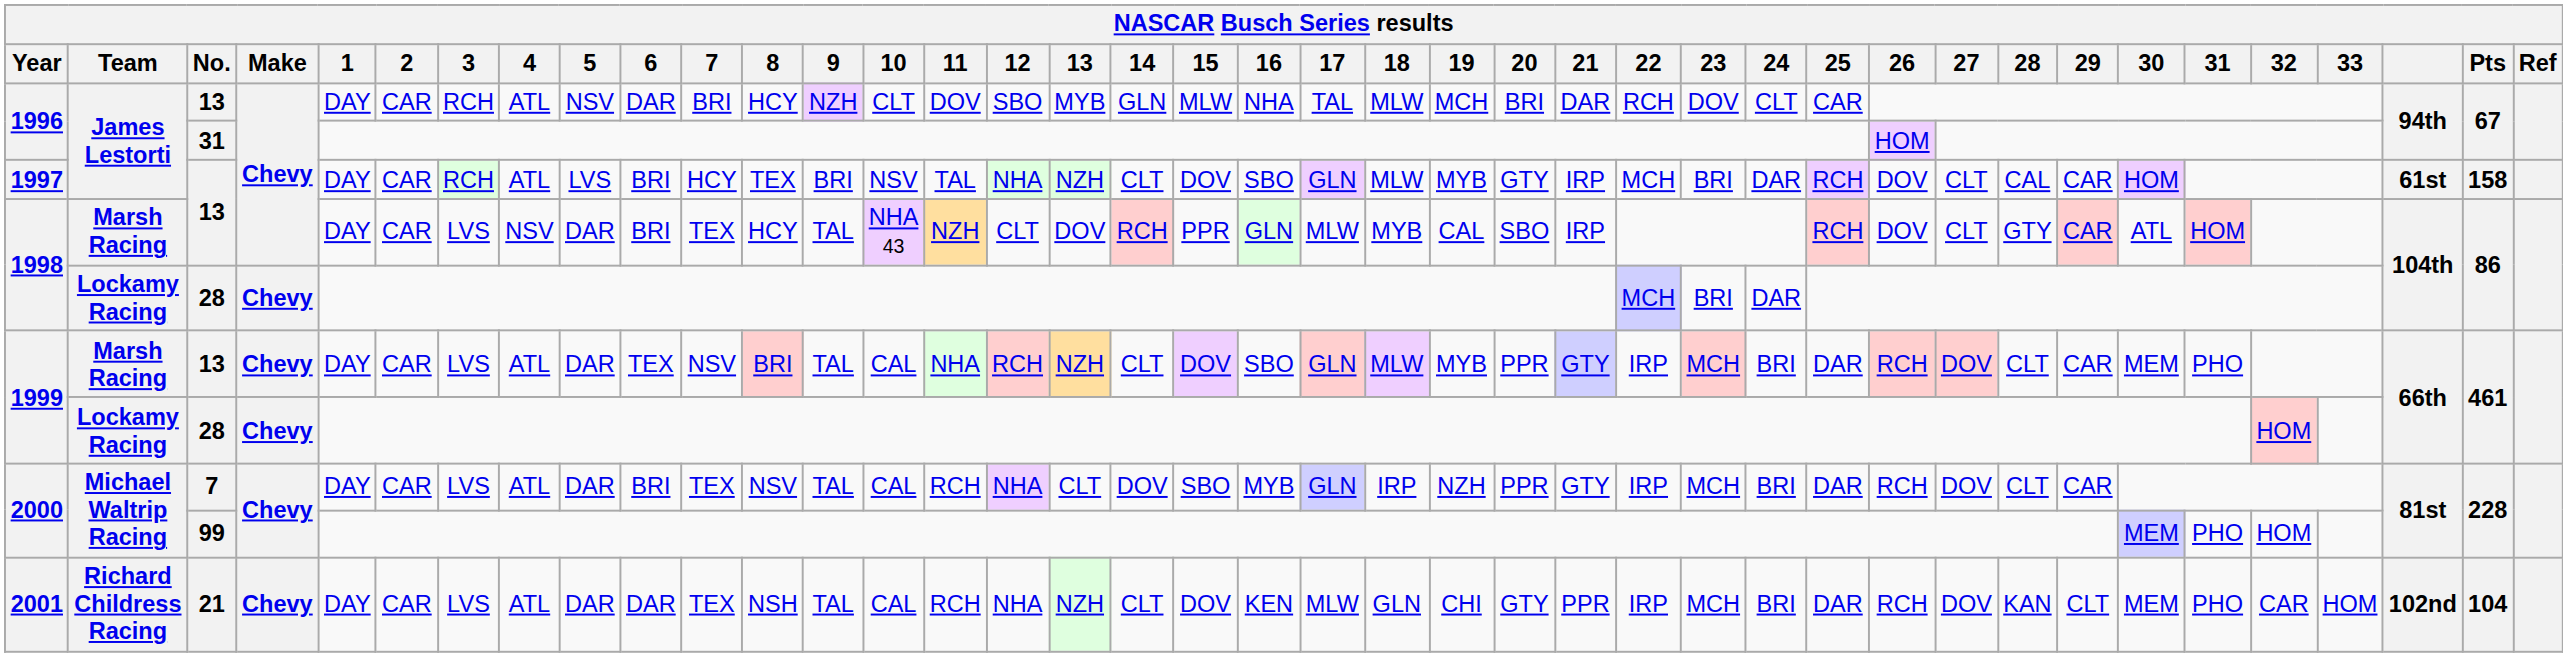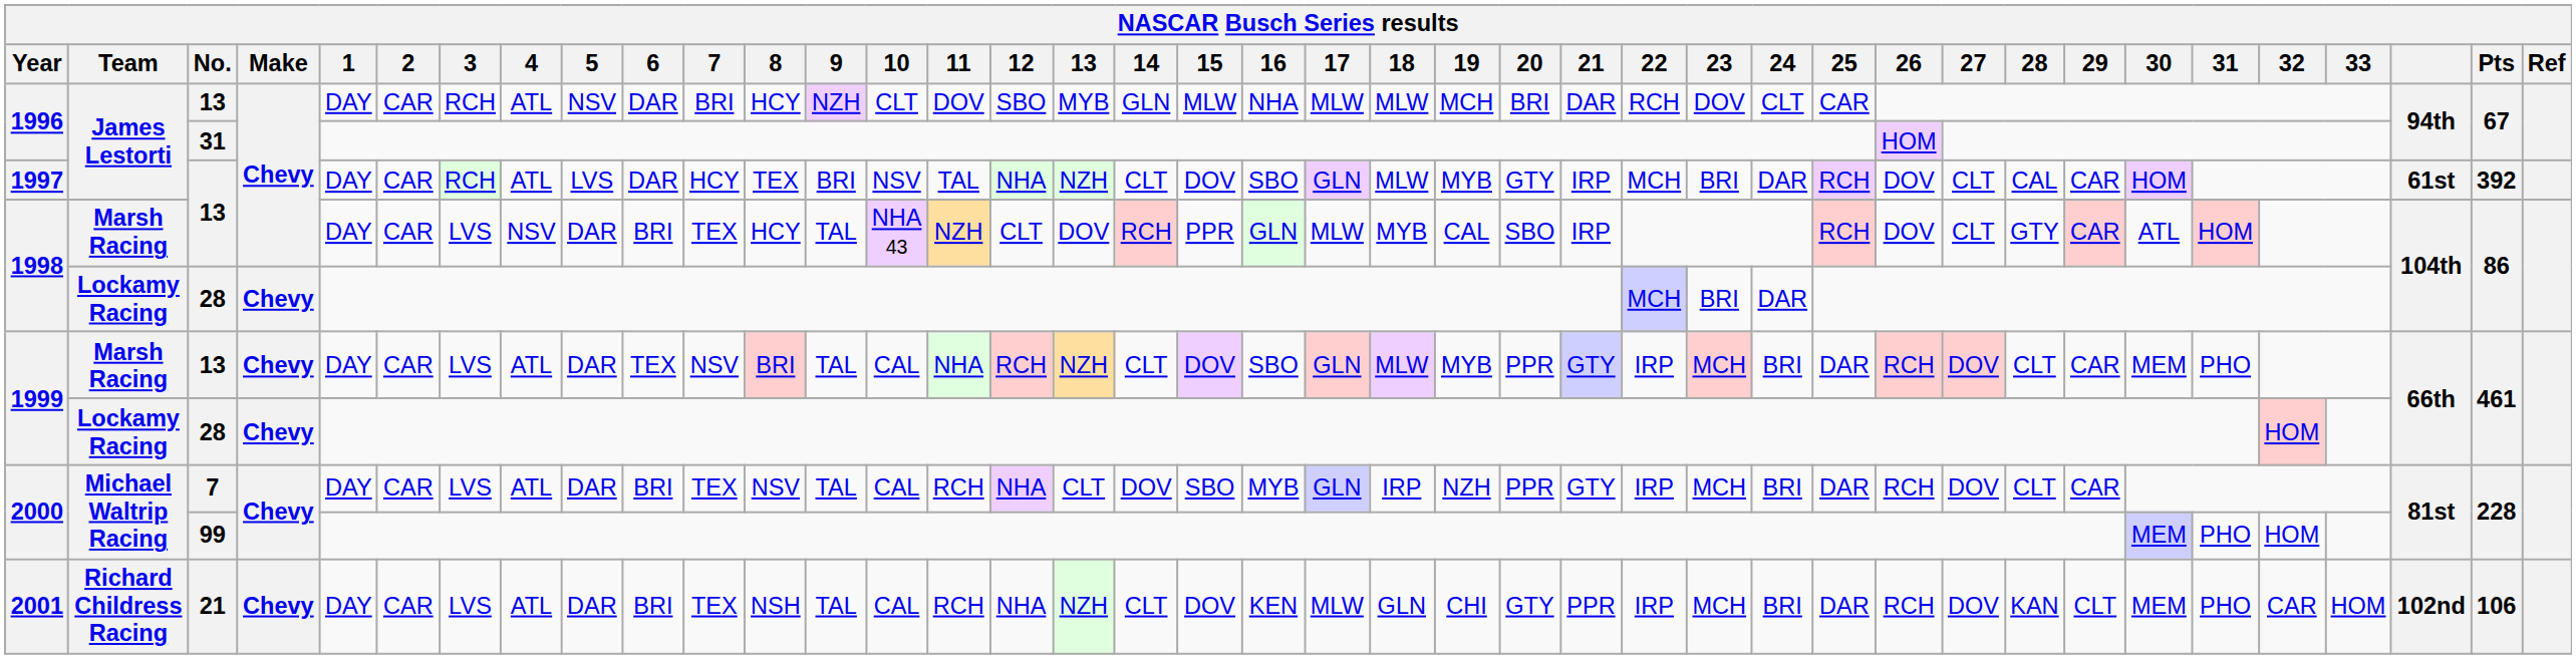1996 / 13 | 17: TAL -> MLW
1997 | 6: BRI -> DAR
1997 | Pts: 158 -> 392
2001 | 6: DAR -> BRI
2001 | Pts: 104 -> 106
